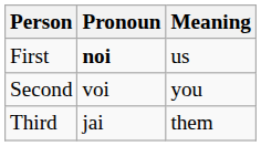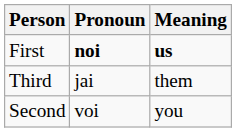First | Meaning: normal -> bold
rows swapped: Second <-> Third
